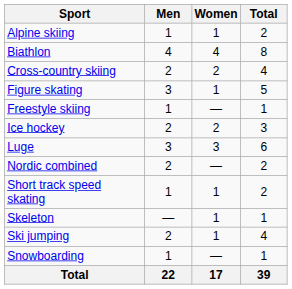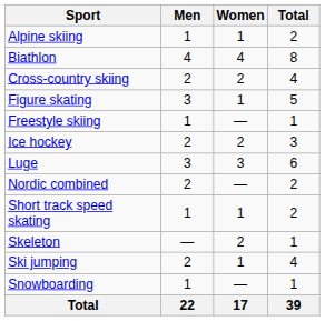Skeleton | Women: 1 -> 2
